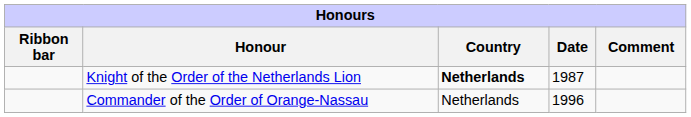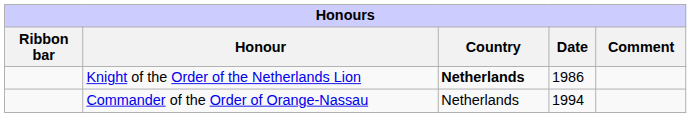Knight of the Order of the Netherlands Lion | Date: 1987 -> 1986
Commander of the Order of Orange-Nassau | Date: 1996 -> 1994
